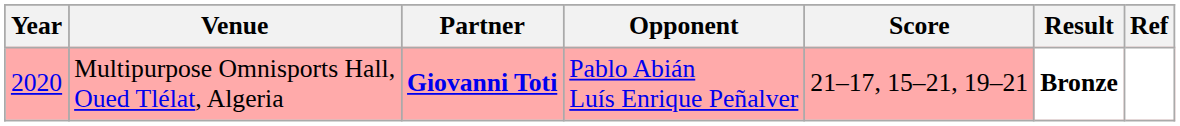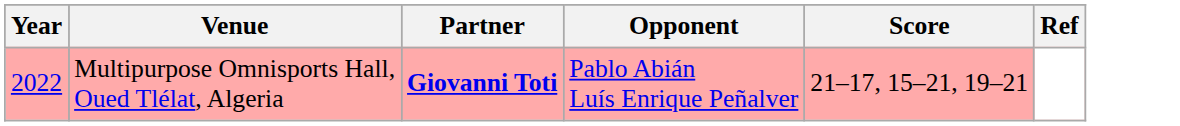- column: Result | Bronze
Multipurpose Omnisports Hall, Oued Tlélat, Algeria | Year: 2020 -> 2022
